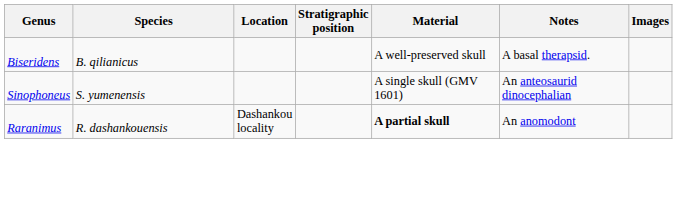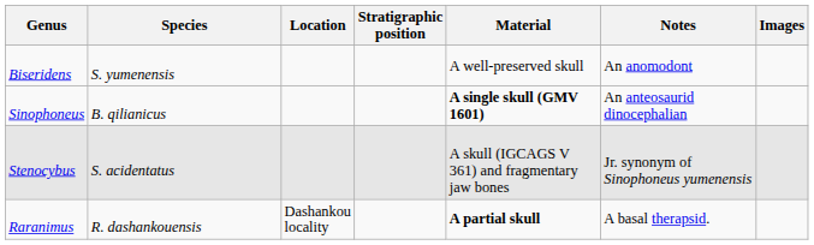Biseridens | Species: B. qilianicus -> S. yumenensis
Biseridens | Notes: A basal therapsid. -> An anomodont
Sinophoneus | Species: S. yumenensis -> B. qilianicus
Sinophoneus | Material: normal -> bold
+ row: Stenocybus | S. acidentatus | A skull (IGCAGS V 361) and fragmentary jaw bones | Jr. synonym of Sinophoneus yumenensis
Raranimus | Notes: An anomodont -> A basal therapsid.
